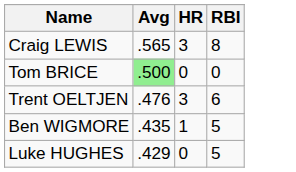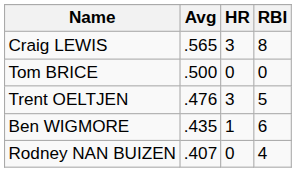Tom BRICE | Avg: lightgreen background -> no background
Trent OELTJEN | RBI: 6 -> 5
Ben WIGMORE | RBI: 5 -> 6
- row: Luke HUGHES | .429 | 0 | 5
+ row: Rodney NAN BUIZEN | .407 | 0 | 4
